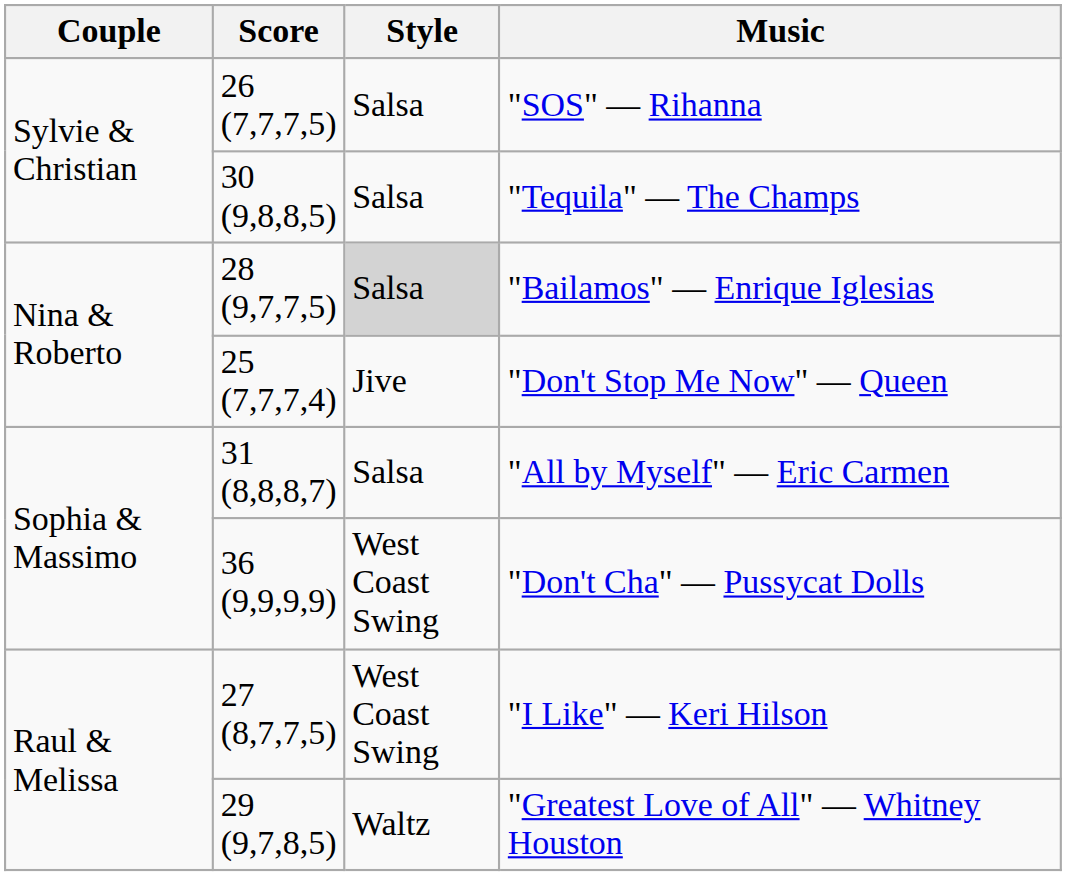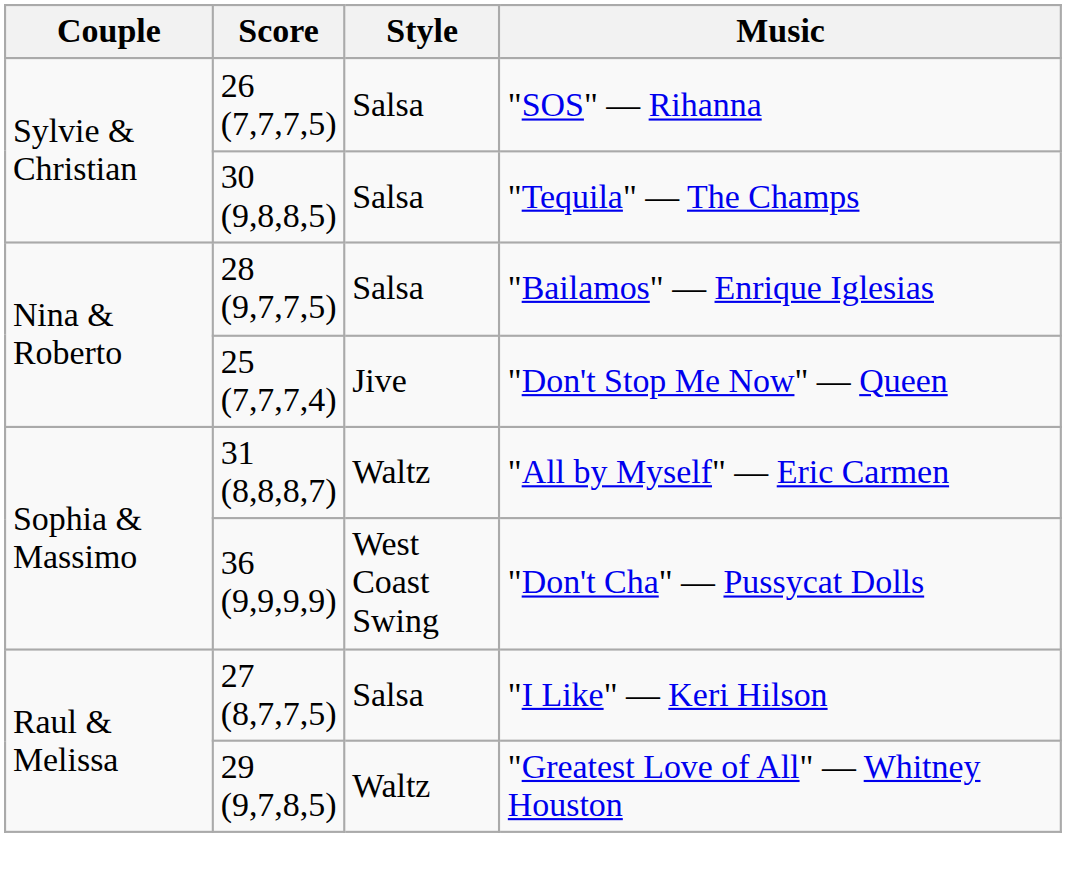"Bailamos" — Enrique Iglesias | Style: lightgrey background -> no background
"All by Myself" — Eric Carmen | Style: Salsa -> Waltz
"I Like" — Keri Hilson | Style: West Coast Swing -> Salsa
